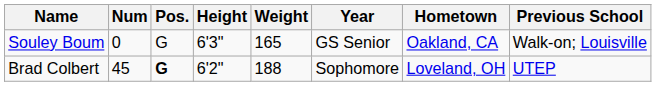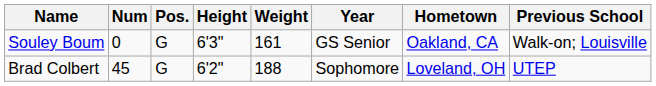Souley Boum | Weight: 165 -> 161
Brad Colbert | Pos.: bold -> normal
